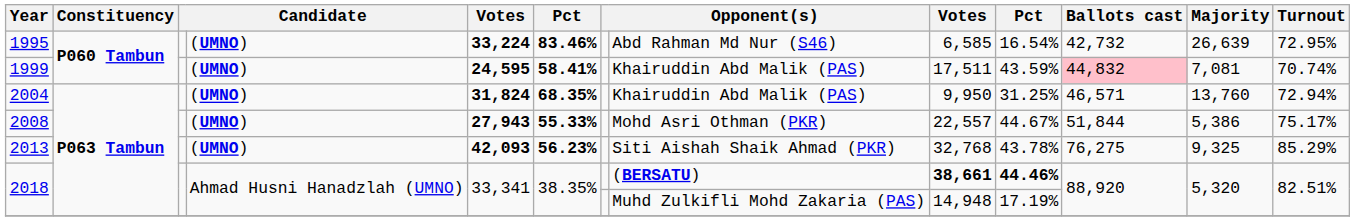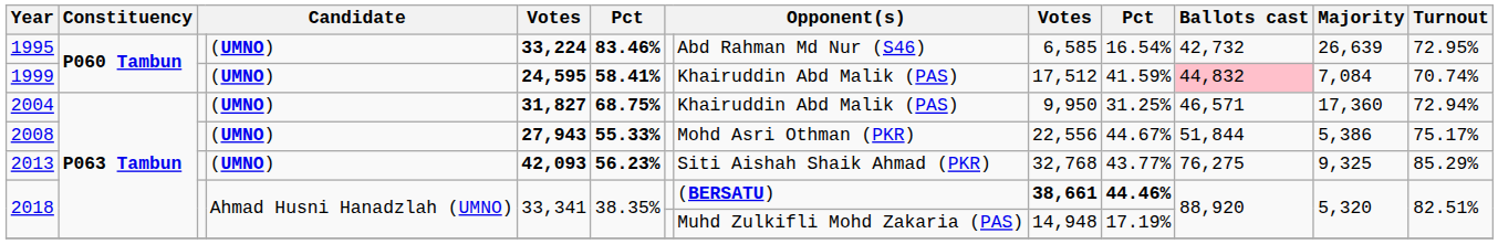1999 | column 9: 17,511 -> 17,512
1999 | column 10: 43.59% -> 41.59%
1999 | Majority: 7,081 -> 7,084
2004 | column 5: 31,824 -> 31,827
2004 | column 6: 68.35% -> 68.75%
2004 | Majority: 13,760 -> 17,360
2008 | column 9: 22,557 -> 22,556
2013 | column 10: 43.78% -> 43.77%
